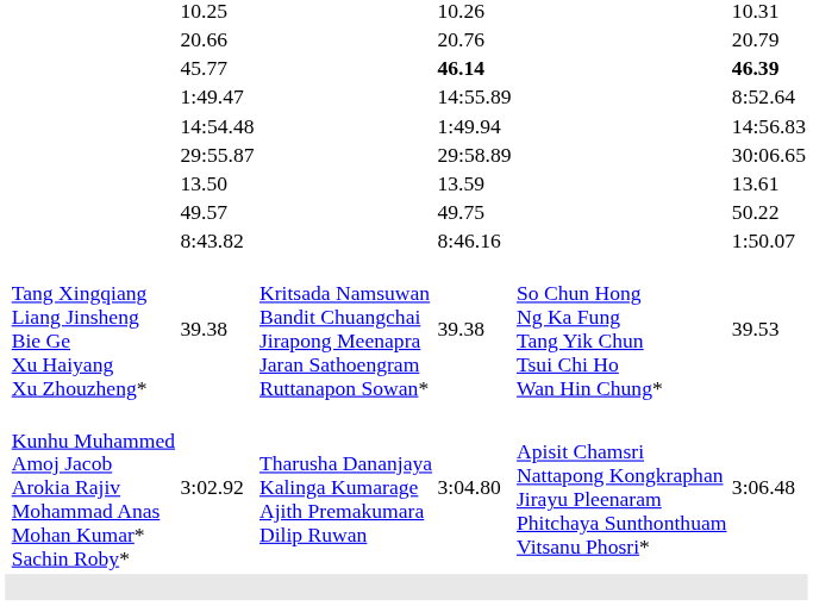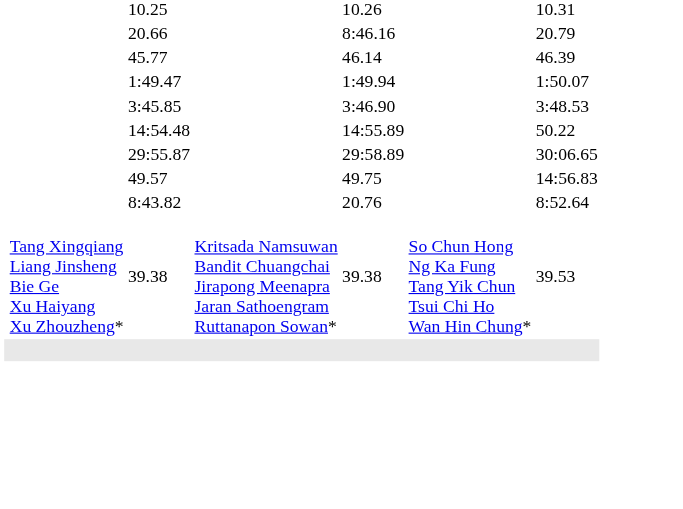20.66 | column 5: 20.76 -> 8:46.16
45.77 | column 5: bold -> normal
45.77 | column 7: bold -> normal
1:49.47 | column 5: 14:55.89 -> 1:49.94
1:49.47 | column 7: 8:52.64 -> 1:50.07
+ row: 3:45.85 | 3:46.90 | 3:48.53
14:54.48 | column 5: 1:49.94 -> 14:55.89
14:54.48 | column 7: 14:56.83 -> 50.22
- row: 13.50 | 13.59 | 13.61
49.57 | column 7: 50.22 -> 14:56.83
8:43.82 | column 5: 8:46.16 -> 20.76
8:43.82 | column 7: 1:50.07 -> 8:52.64
- row: Kunhu Muhammed Amoj Jacob Arokia Rajiv Mohammad Anas Mohan Kumar* Sachin Roby* | 3:02.92 | Tharusha Dananjaya Kalinga Kumarage Ajith Premakumara Dilip Ruwan | 3:04.80 | Apisit Chamsri Nattapong Kongkraphan Jirayu Pleenaram Phitchaya Sunthonthuam Vitsanu Phosri* | 3:06.48
